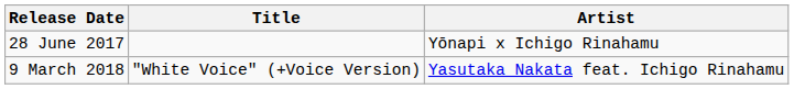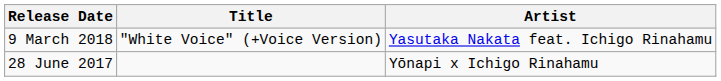rows swapped: 28 June 2017 <-> 9 March 2018
